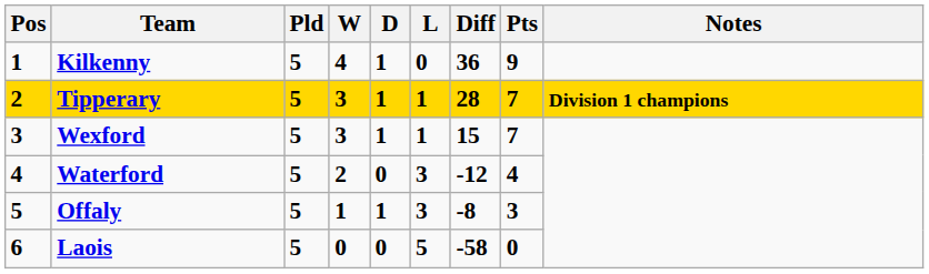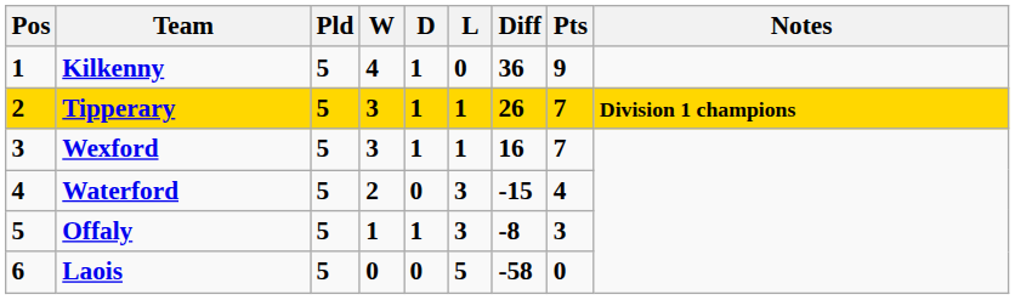Tipperary | Diff: 28 -> 26
Wexford | Diff: 15 -> 16
Waterford | Diff: -12 -> -15
